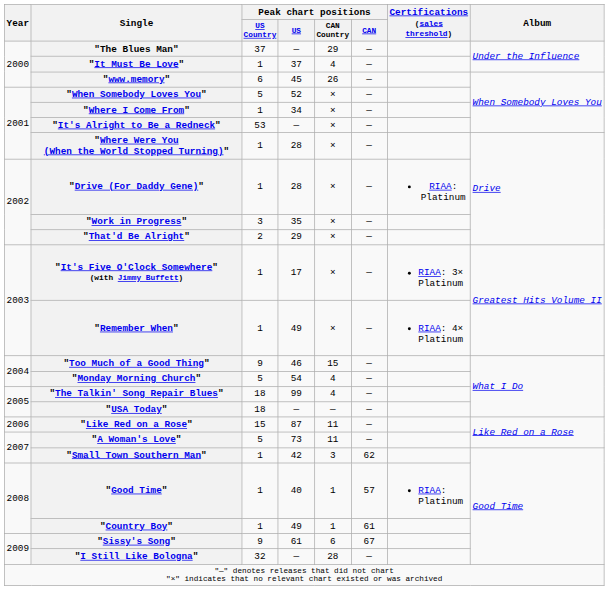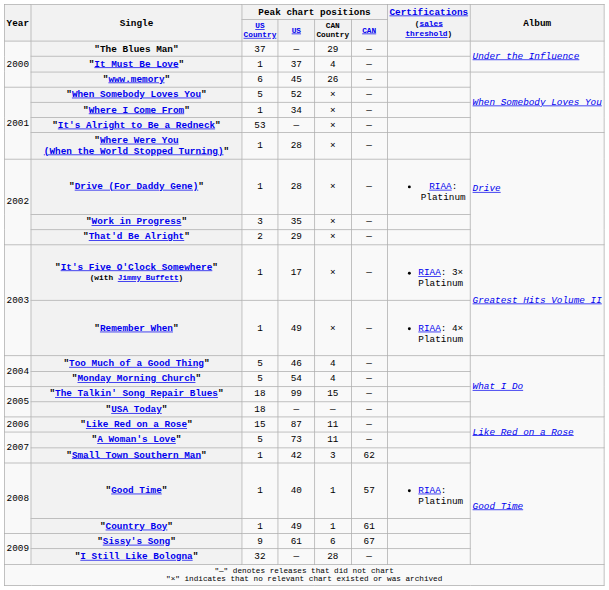"Too Much of a Good Thing" | Peak chart positions / US Country: 9 -> 5
"Too Much of a Good Thing" | Peak chart positions / CAN Country: 15 -> 4
"The Talkin' Song Repair Blues" | Peak chart positions / CAN Country: 4 -> 15
